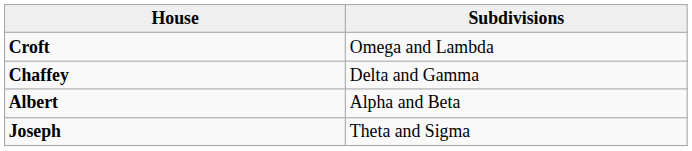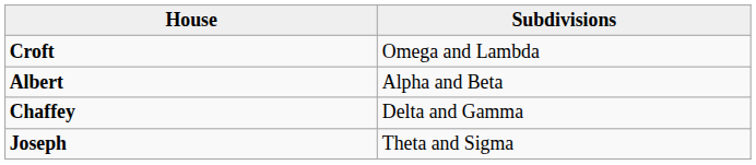rows swapped: Albert <-> Chaffey
